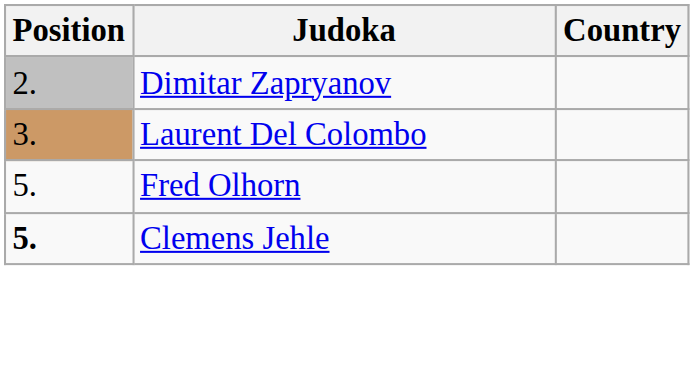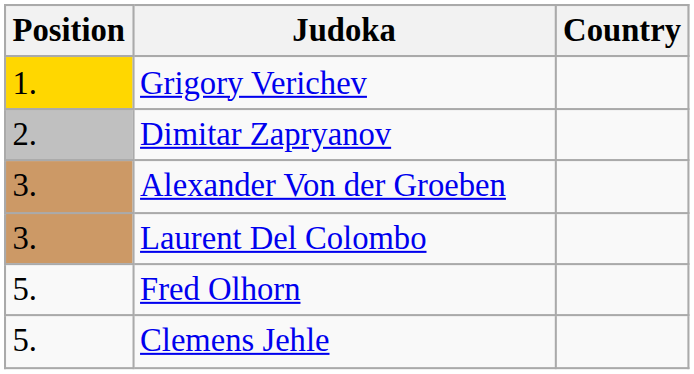+ row: 1. | Grigory Verichev
+ row: 3. | Alexander Von der Groeben
Clemens Jehle | Position: bold -> normal
